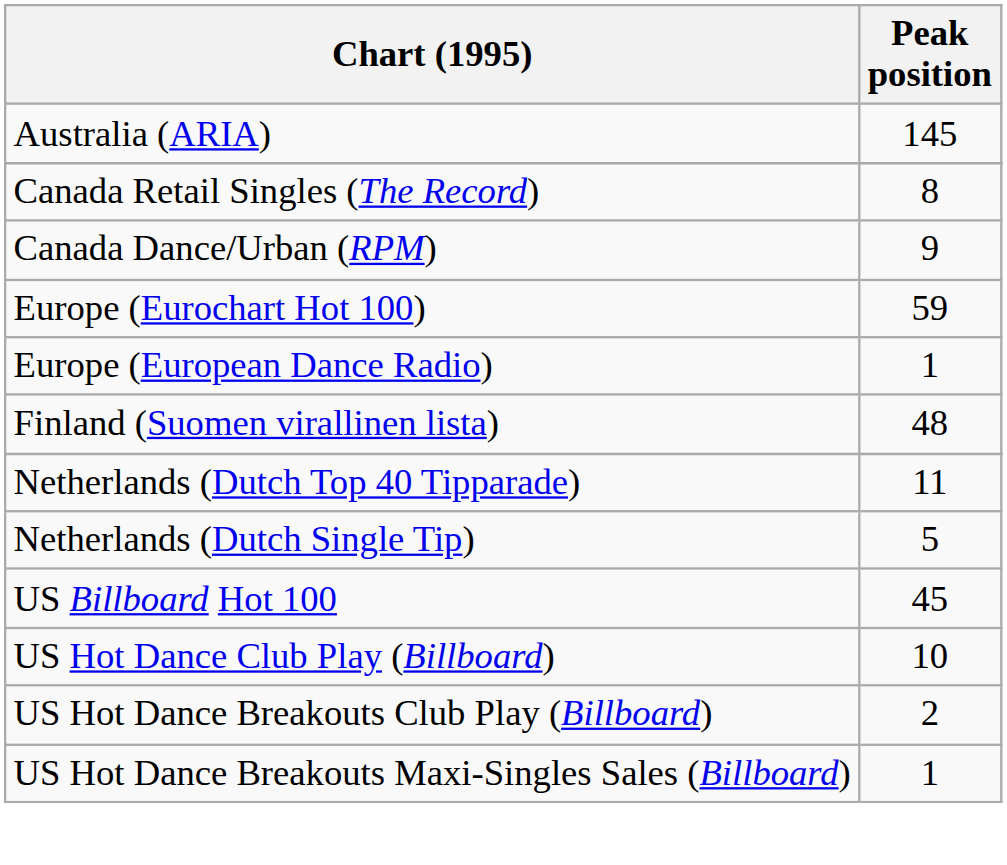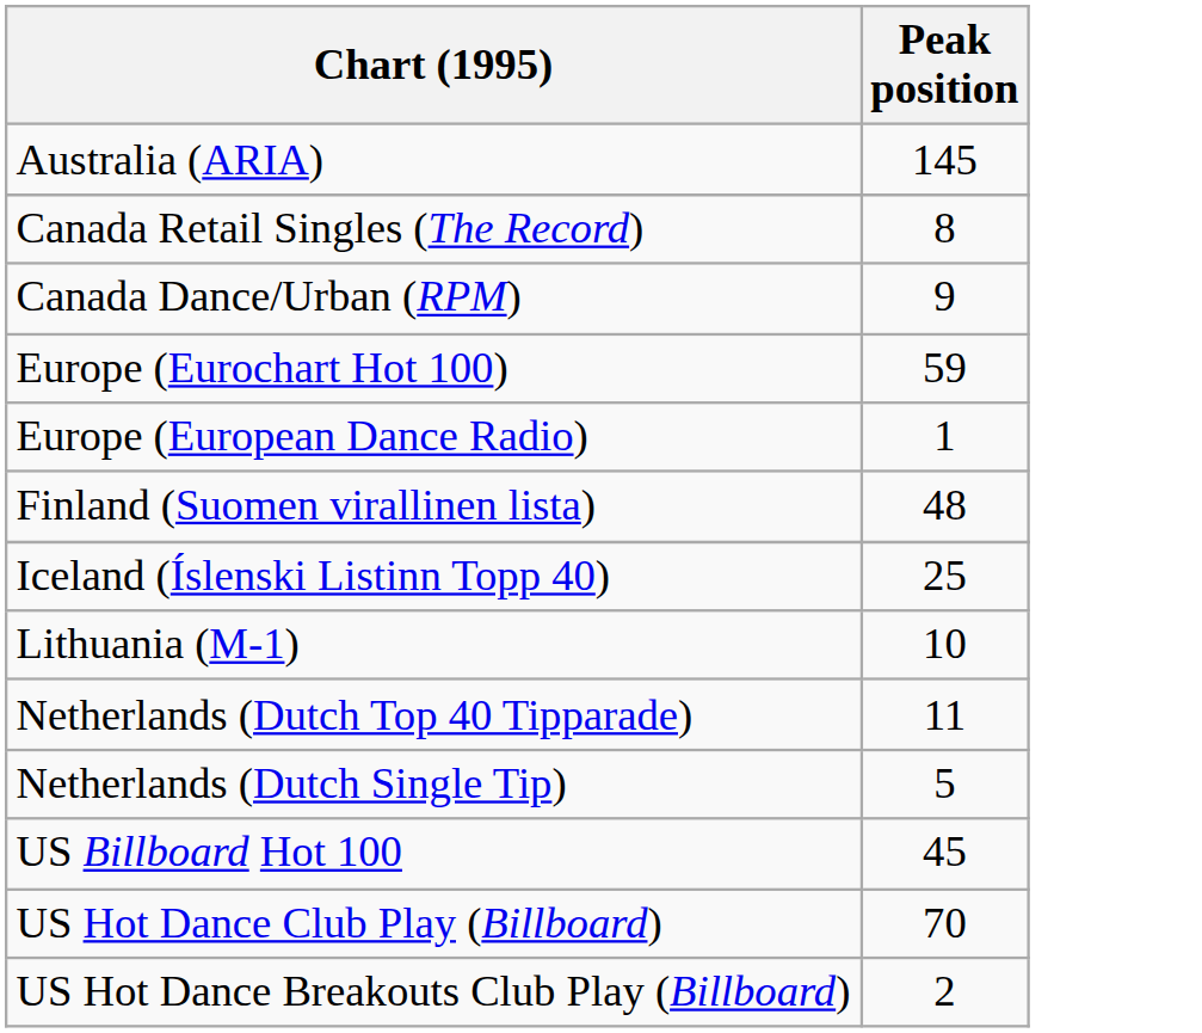+ row: Iceland (Íslenski Listinn Topp 40) | 25
+ row: Lithuania (M-1) | 10
US Hot Dance Club Play (Billboard) | Peak position: 10 -> 70
- row: US Hot Dance Breakouts Maxi-Singles Sales (Billboard) | 1
